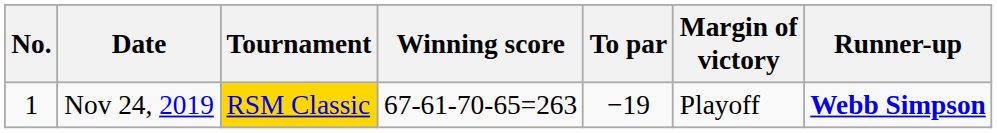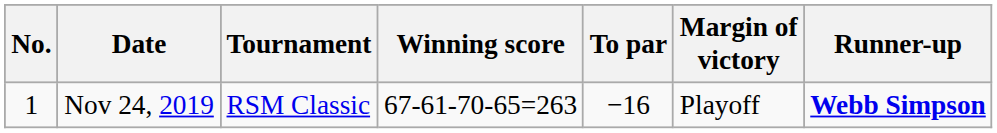Nov 24, 2019 | Tournament: gold background -> no background
Nov 24, 2019 | To par: −19 -> −16
